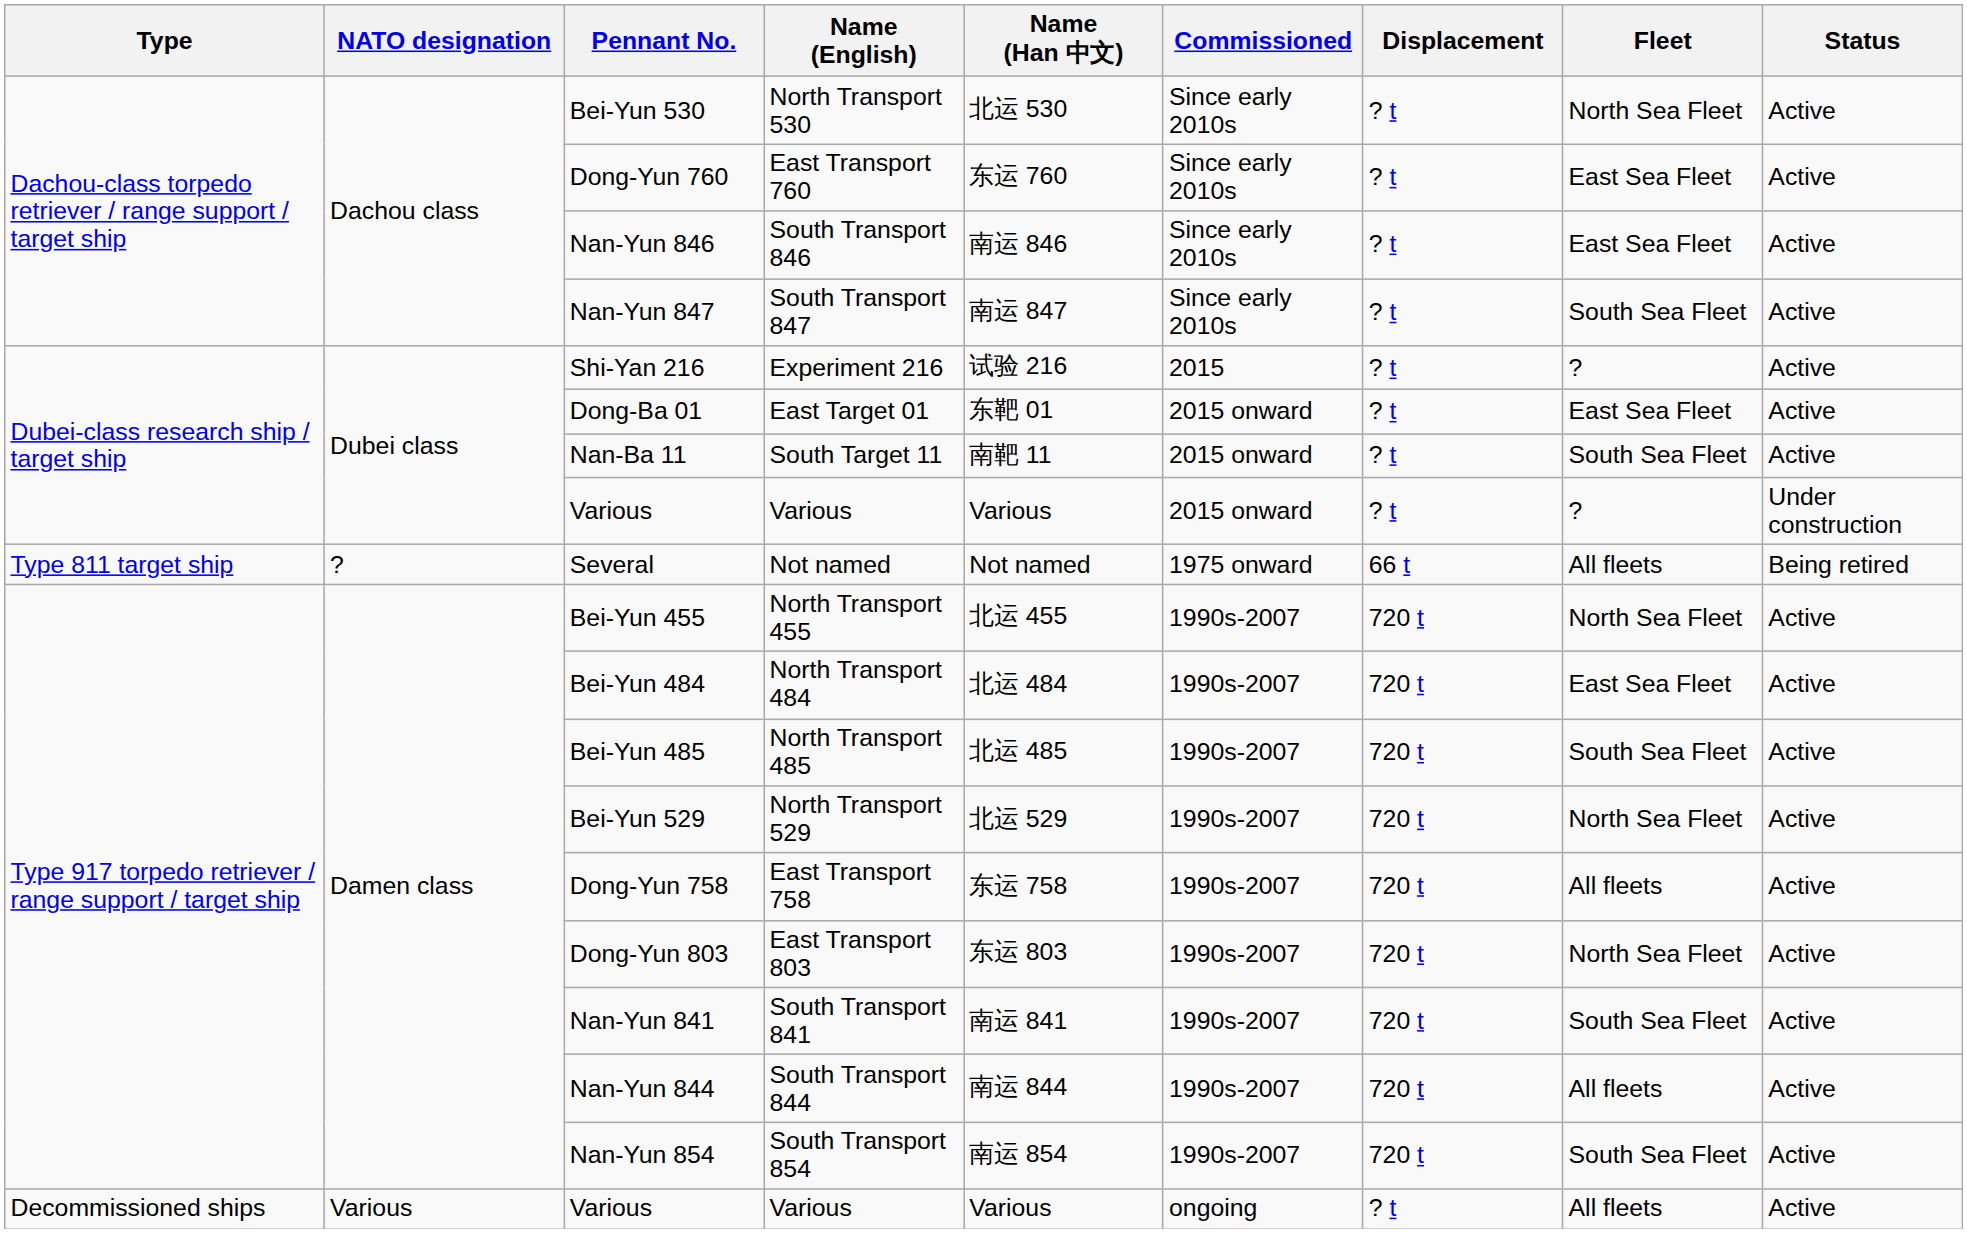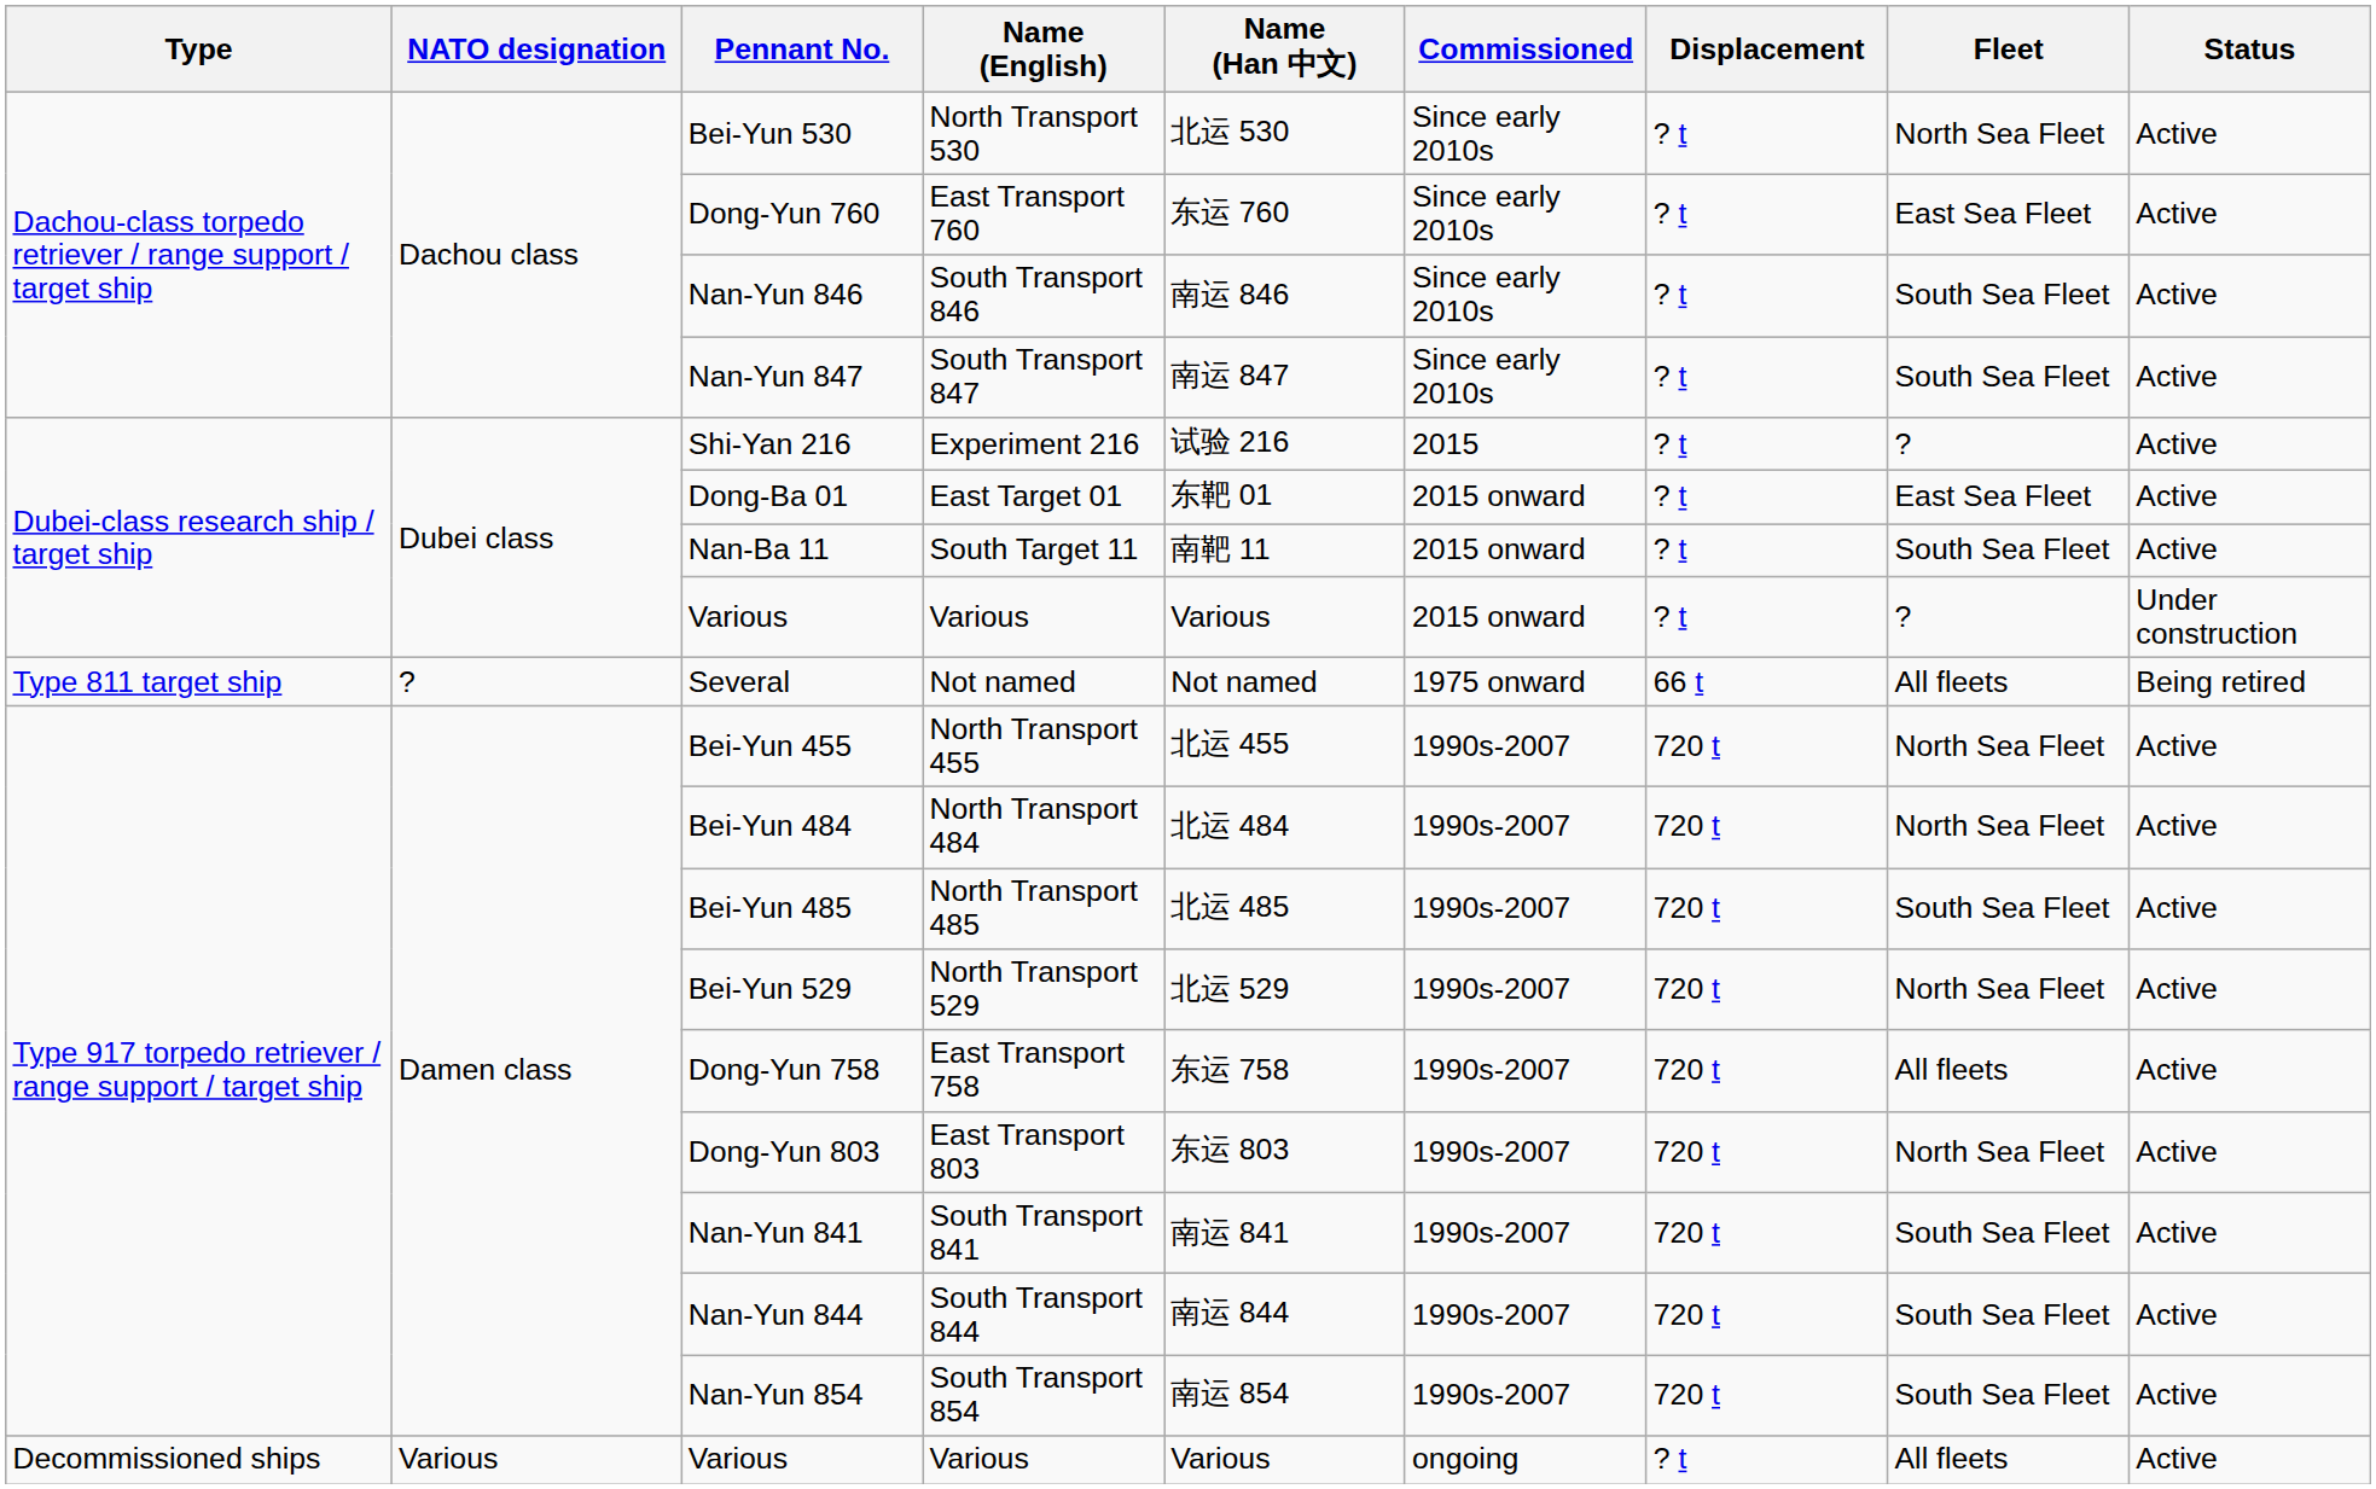Nan-Yun 846 | Fleet: East Sea Fleet -> South Sea Fleet
Bei-Yun 484 | Fleet: East Sea Fleet -> North Sea Fleet
Nan-Yun 844 | Fleet: All fleets -> South Sea Fleet
